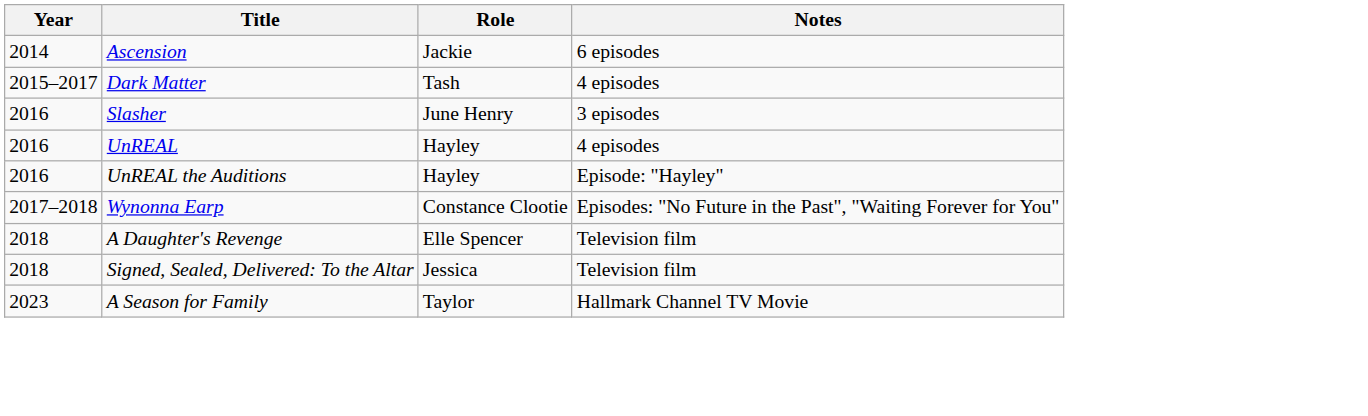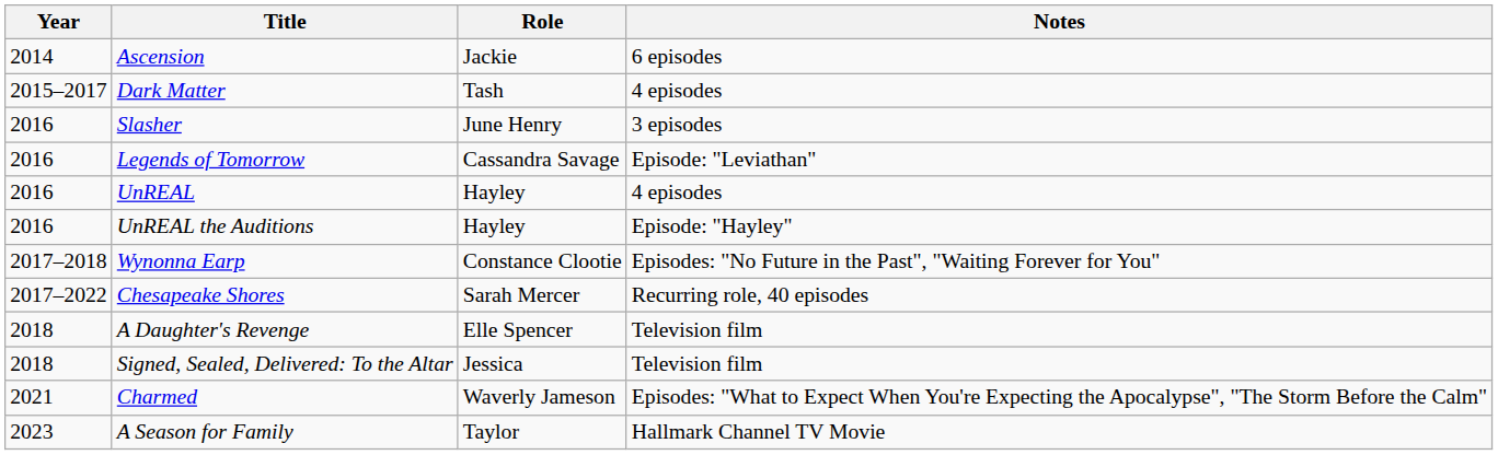+ row: 2016 | Legends of Tomorrow | Cassandra Savage | Episode: "Leviathan"
+ row: 2017–2022 | Chesapeake Shores | Sarah Mercer | Recurring role, 40 episodes
+ row: 2021 | Charmed | Waverly Jameson | Episodes: "What to Expect When You're Expecting the Apocalypse", "The Storm Before the Calm"
